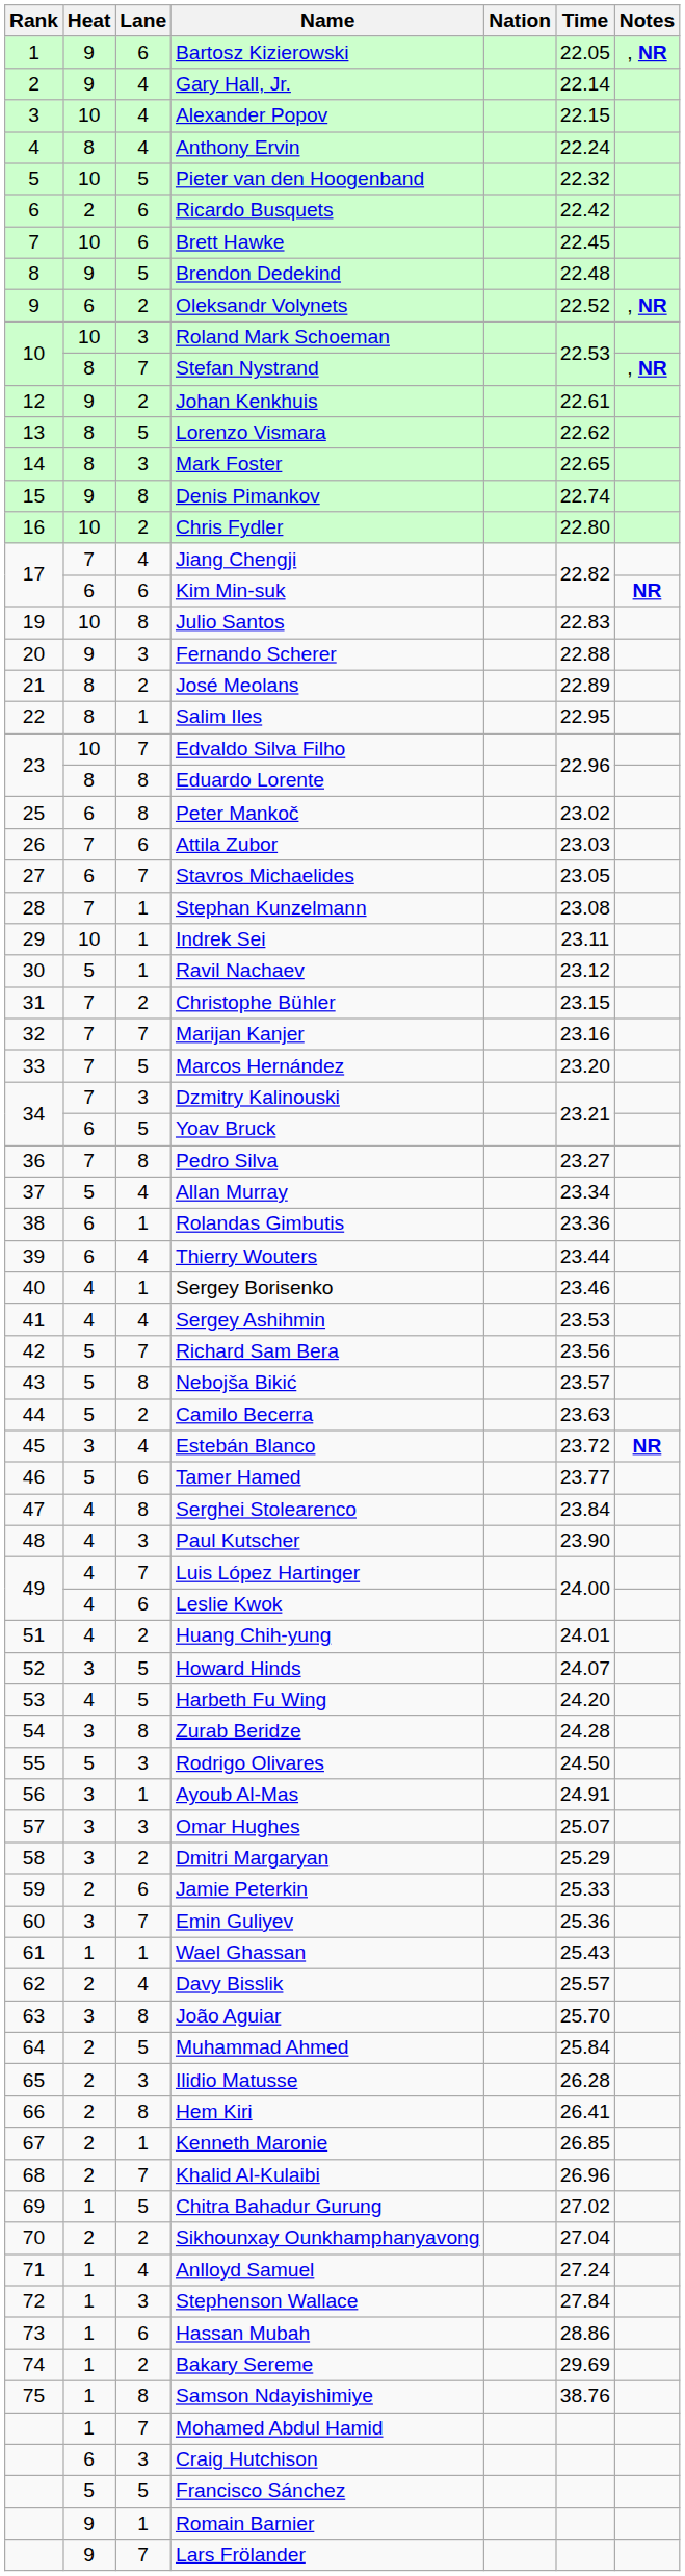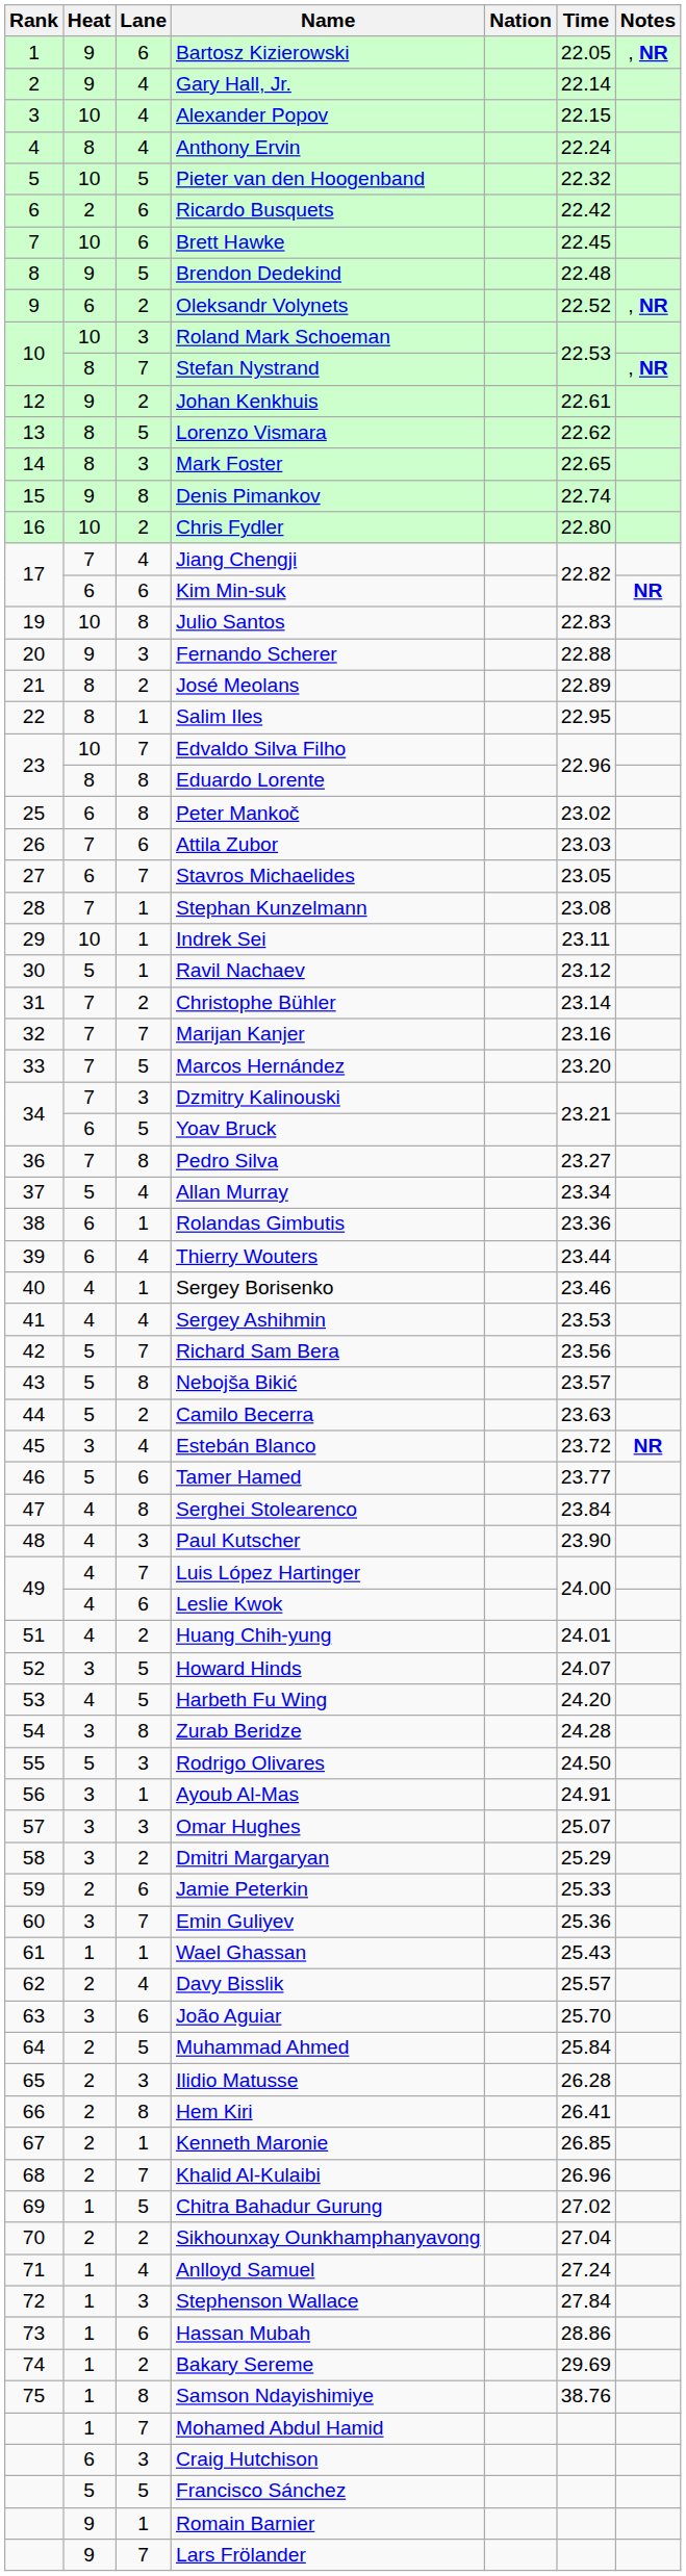Christophe Bühler | Time: 23.15 -> 23.14
João Aguiar | Lane: 8 -> 6
